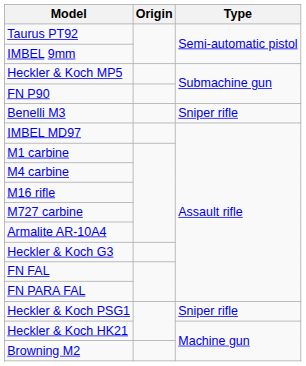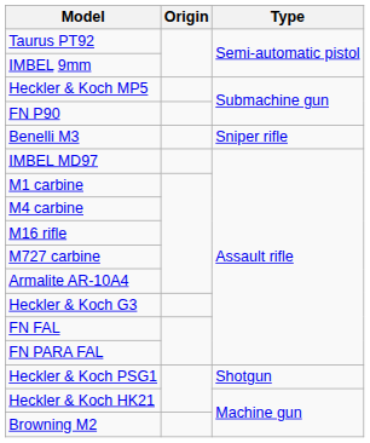Heckler & Koch PSG1 | Type: Sniper rifle -> Shotgun
